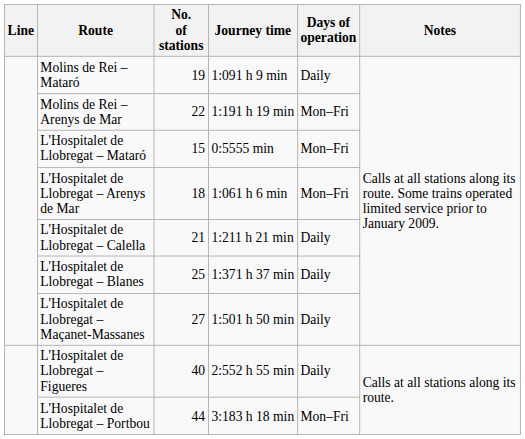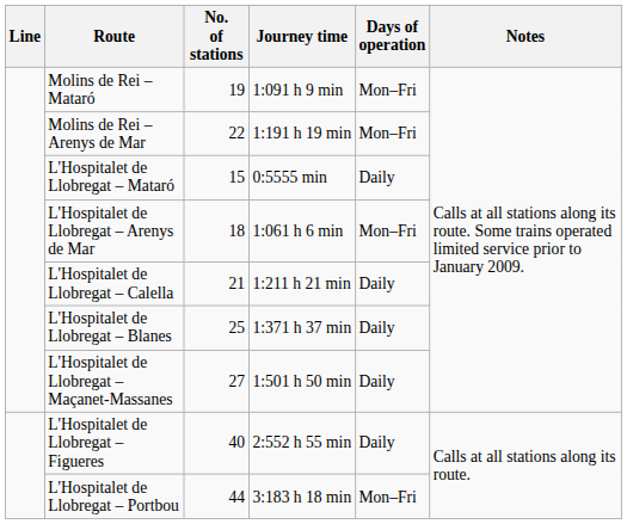Molins de Rei – Mataró | Days of operation: Daily -> Mon–Fri
L'Hospitalet de Llobregat – Mataró | Days of operation: Mon–Fri -> Daily
